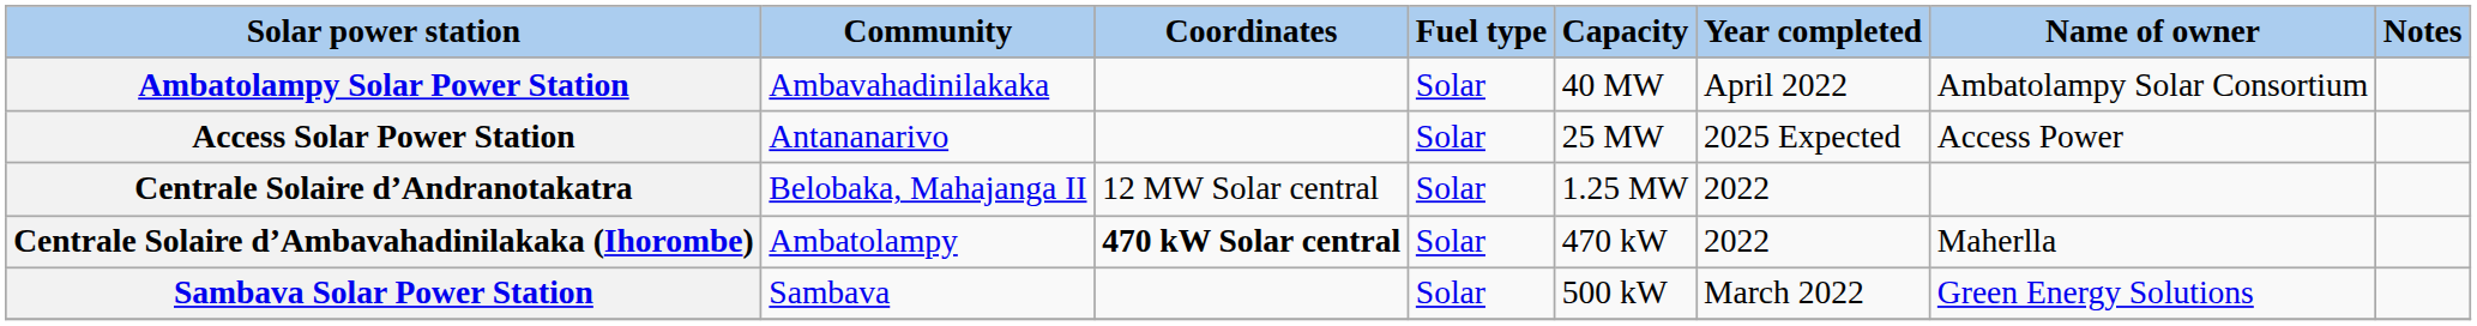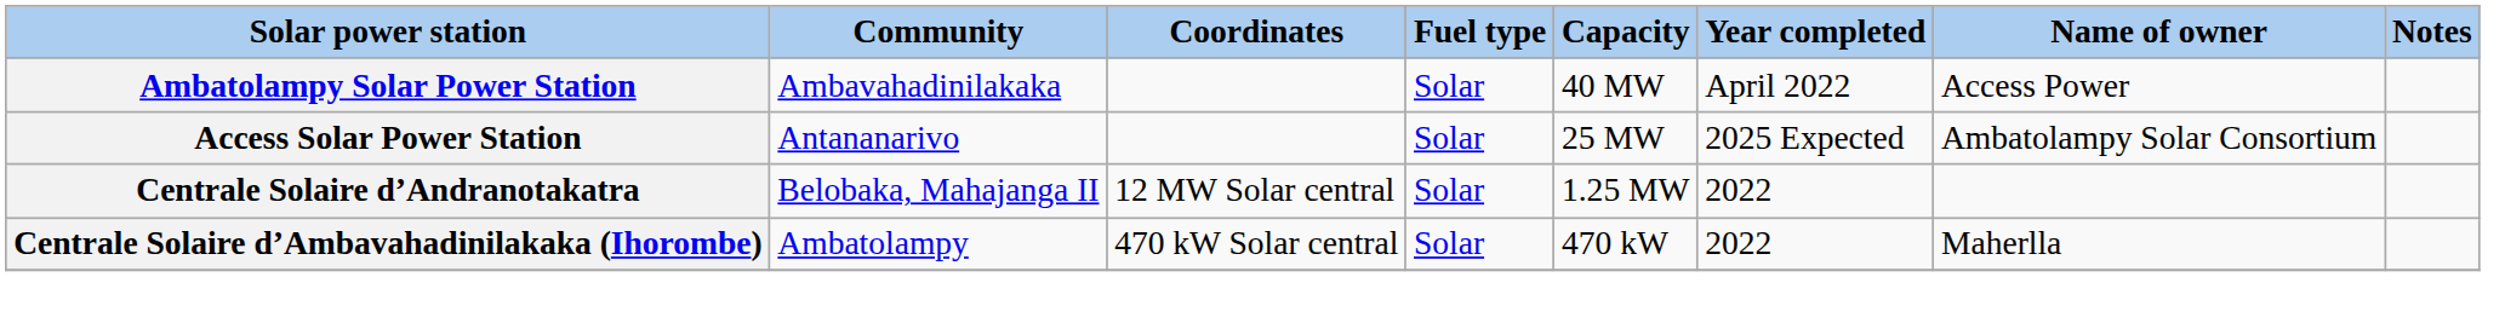Ambatolampy Solar Power Station | Name of owner: Ambatolampy Solar Consortium -> Access Power
Access Solar Power Station | Name of owner: Access Power -> Ambatolampy Solar Consortium
Centrale Solaire d’Ambavahadinilakaka (Ihorombe) | Coordinates: bold -> normal
- row: Sambava Solar Power Station | Sambava | Solar | 500 kW | March 2022 | Green Energy Solutions
